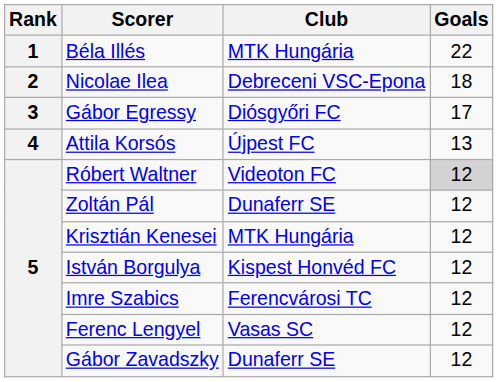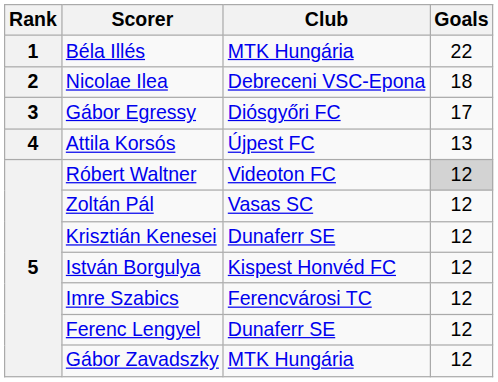Zoltán Pál | Club: Dunaferr SE -> Vasas SC
Krisztián Kenesei | Club: MTK Hungária -> Dunaferr SE
Ferenc Lengyel | Club: Vasas SC -> Dunaferr SE
Gábor Zavadszky | Club: Dunaferr SE -> MTK Hungária
